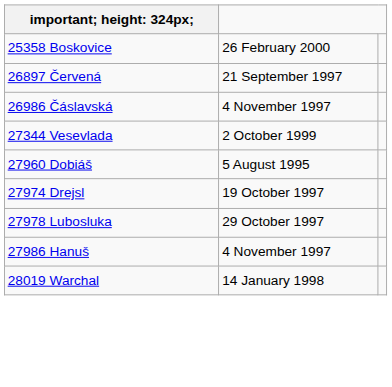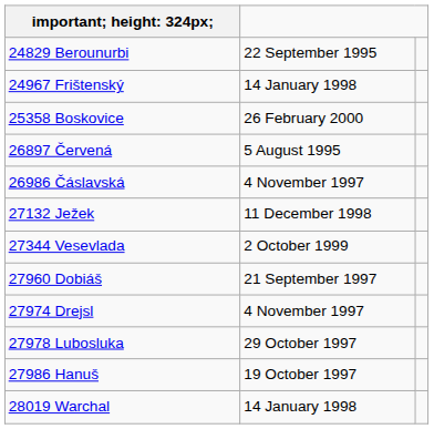+ row: 24829 Berounurbi | 22 September 1995
+ row: 24967 Frištenský | 14 January 1998
26897 Červená | column 2: 21 September 1997 -> 5 August 1995
+ row: 27132 Ježek | 11 December 1998
27960 Dobiáš | column 2: 5 August 1995 -> 21 September 1997
27974 Drejsl | column 2: 19 October 1997 -> 4 November 1997
27986 Hanuš | column 2: 4 November 1997 -> 19 October 1997
